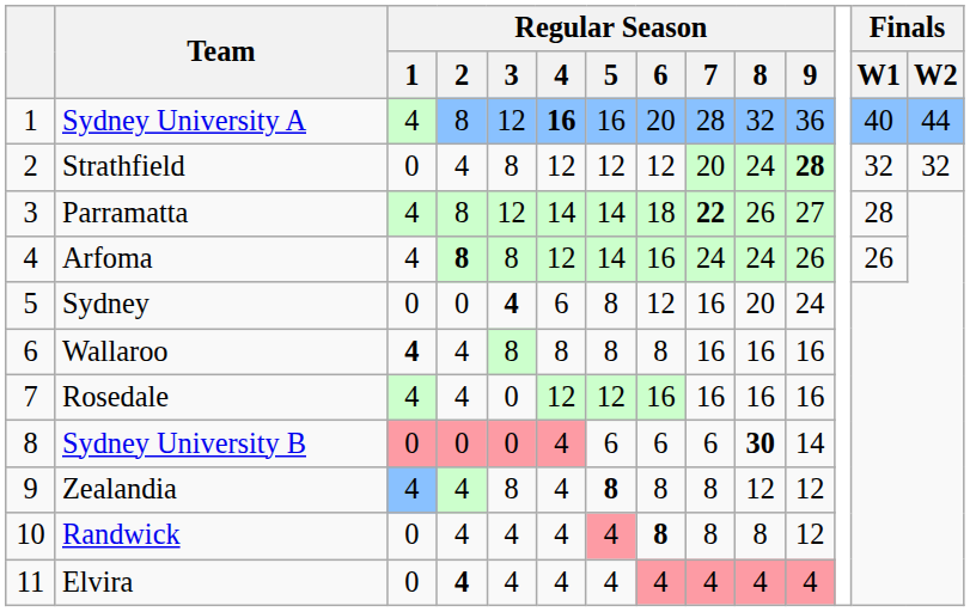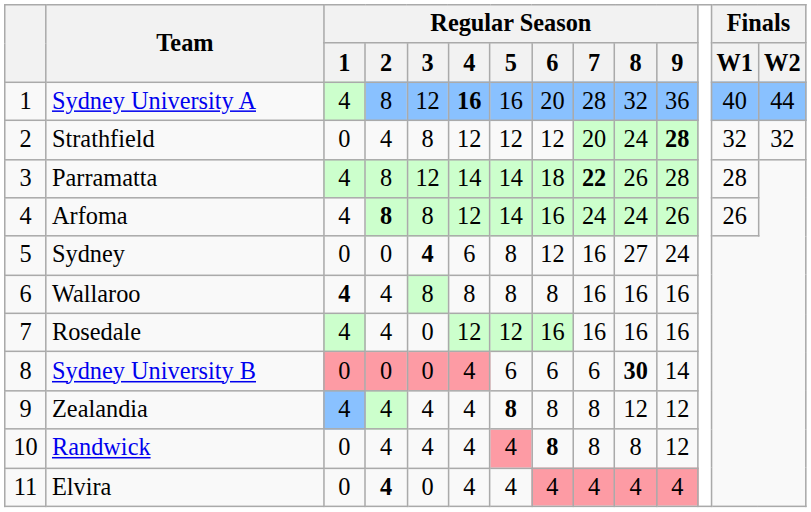Parramatta | Regular Season / 9: 27 -> 28
Sydney | Regular Season / 8: 20 -> 27
Zealandia | Regular Season / 3: 8 -> 4
Elvira | Regular Season / 3: 4 -> 0
